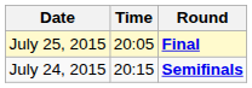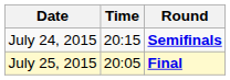rows swapped: July 24, 2015 <-> July 25, 2015
